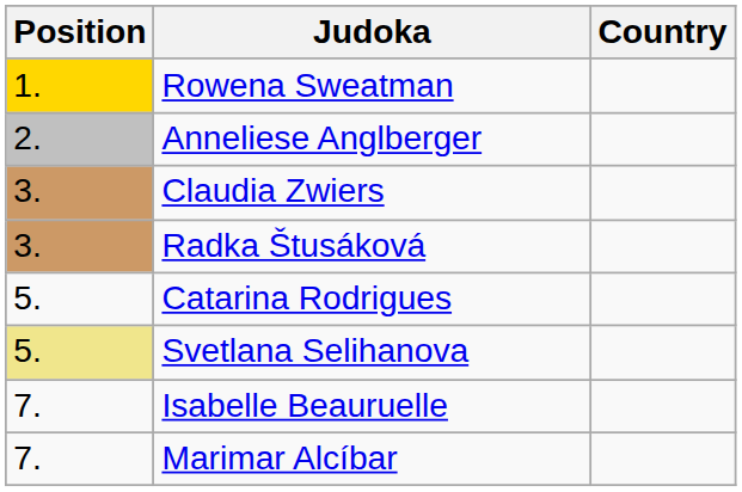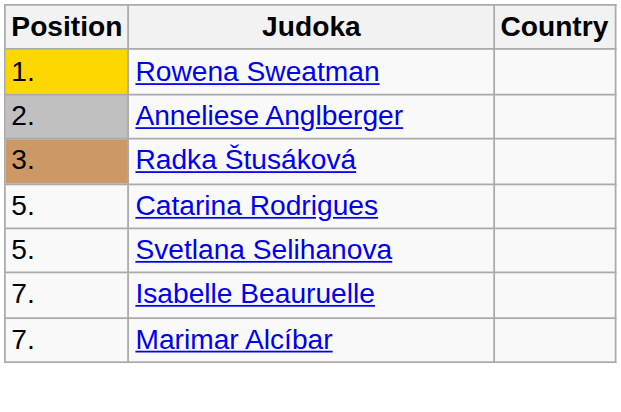- row: 3. | Claudia Zwiers
Svetlana Selihanova | Position: khaki background -> no background
